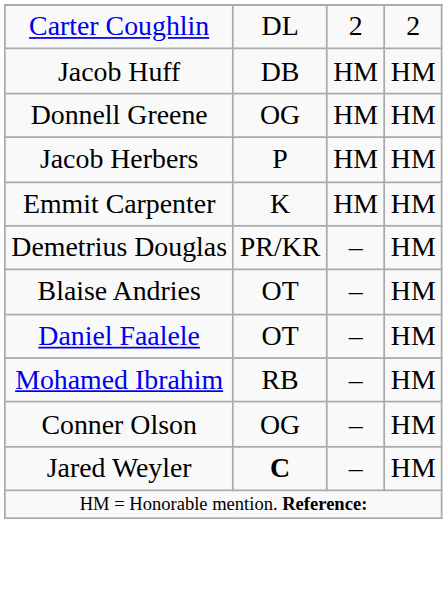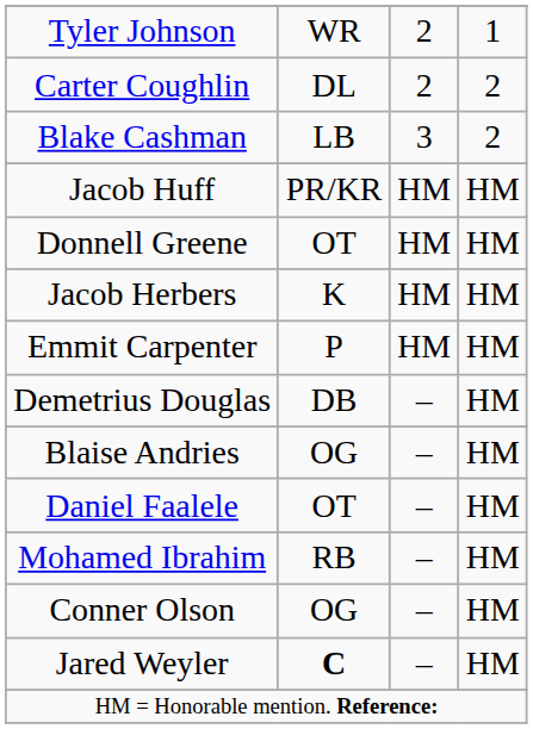+ row: Tyler Johnson | WR | 2 | 1
+ row: Blake Cashman | LB | 3 | 2
Jacob Huff | column 2: DB -> PR/KR
Donnell Greene | column 2: OG -> OT
Jacob Herbers | column 2: P -> K
Emmit Carpenter | column 2: K -> P
Demetrius Douglas | column 2: PR/KR -> DB
Blaise Andries | column 2: OT -> OG
